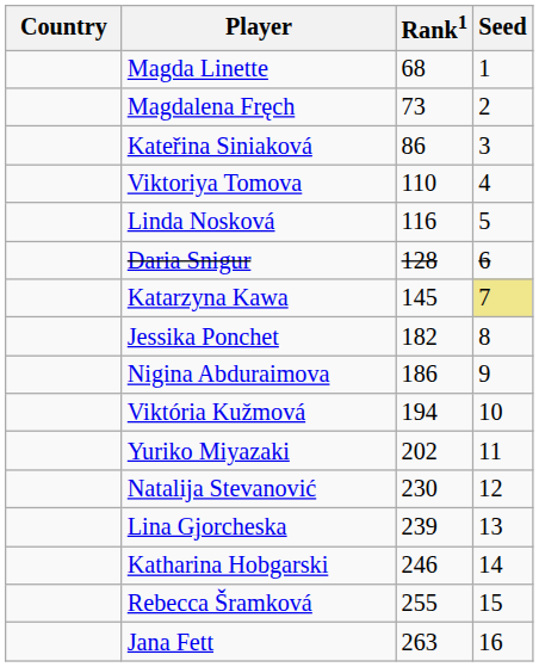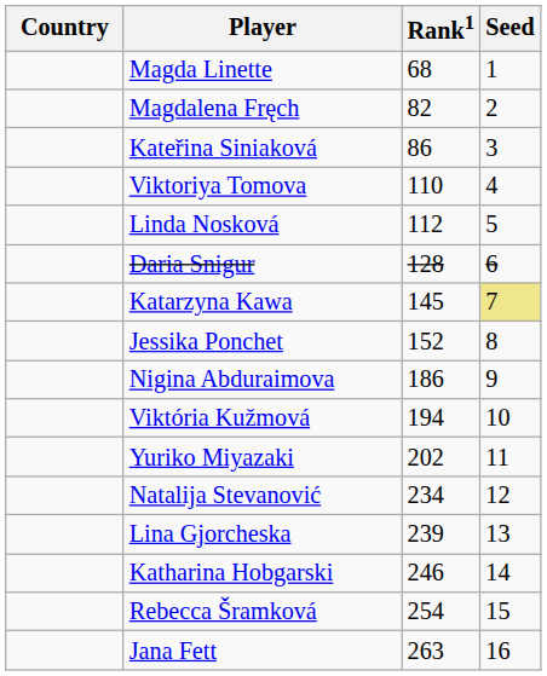Magdalena Fręch | Rank1: 73 -> 82
Linda Nosková | Rank1: 116 -> 112
Jessika Ponchet | Rank1: 182 -> 152
Natalija Stevanović | Rank1: 230 -> 234
Rebecca Šramková | Rank1: 255 -> 254
